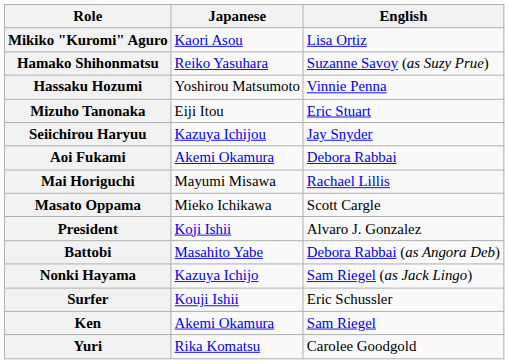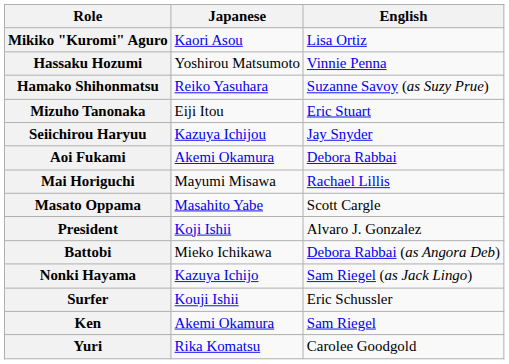rows swapped: Hamako Shihonmatsu <-> Hassaku Hozumi
Masato Oppama | Japanese: Mieko Ichikawa -> Masahito Yabe
Battobi | Japanese: Masahito Yabe -> Mieko Ichikawa
